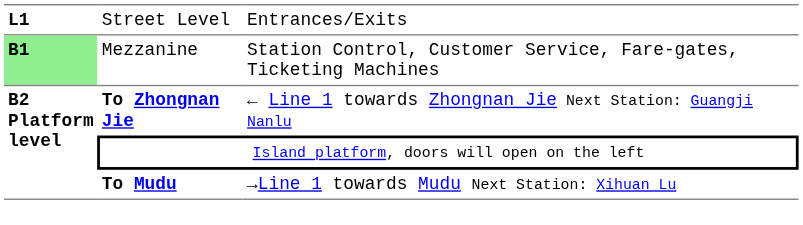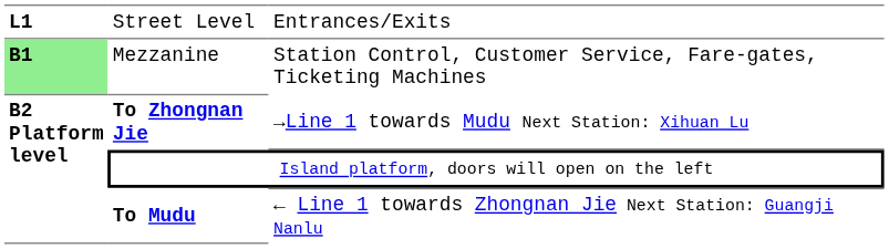To Zhongnan Jie | column 3: ← Line 1 towards Zhongnan Jie Next Station: Guangji Nanlu -> →Line 1 towards Mudu Next Station: Xihuan Lu
To Mudu | column 3: →Line 1 towards Mudu Next Station: Xihuan Lu -> ← Line 1 towards Zhongnan Jie Next Station: Guangji Nanlu
